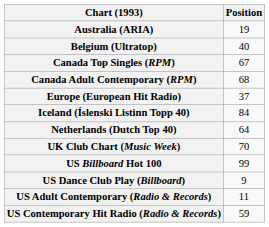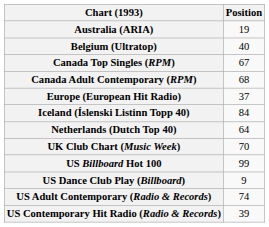US Adult Contemporary (Radio & Records) | Position: 11 -> 74
US Contemporary Hit Radio (Radio & Records) | Position: 59 -> 39
